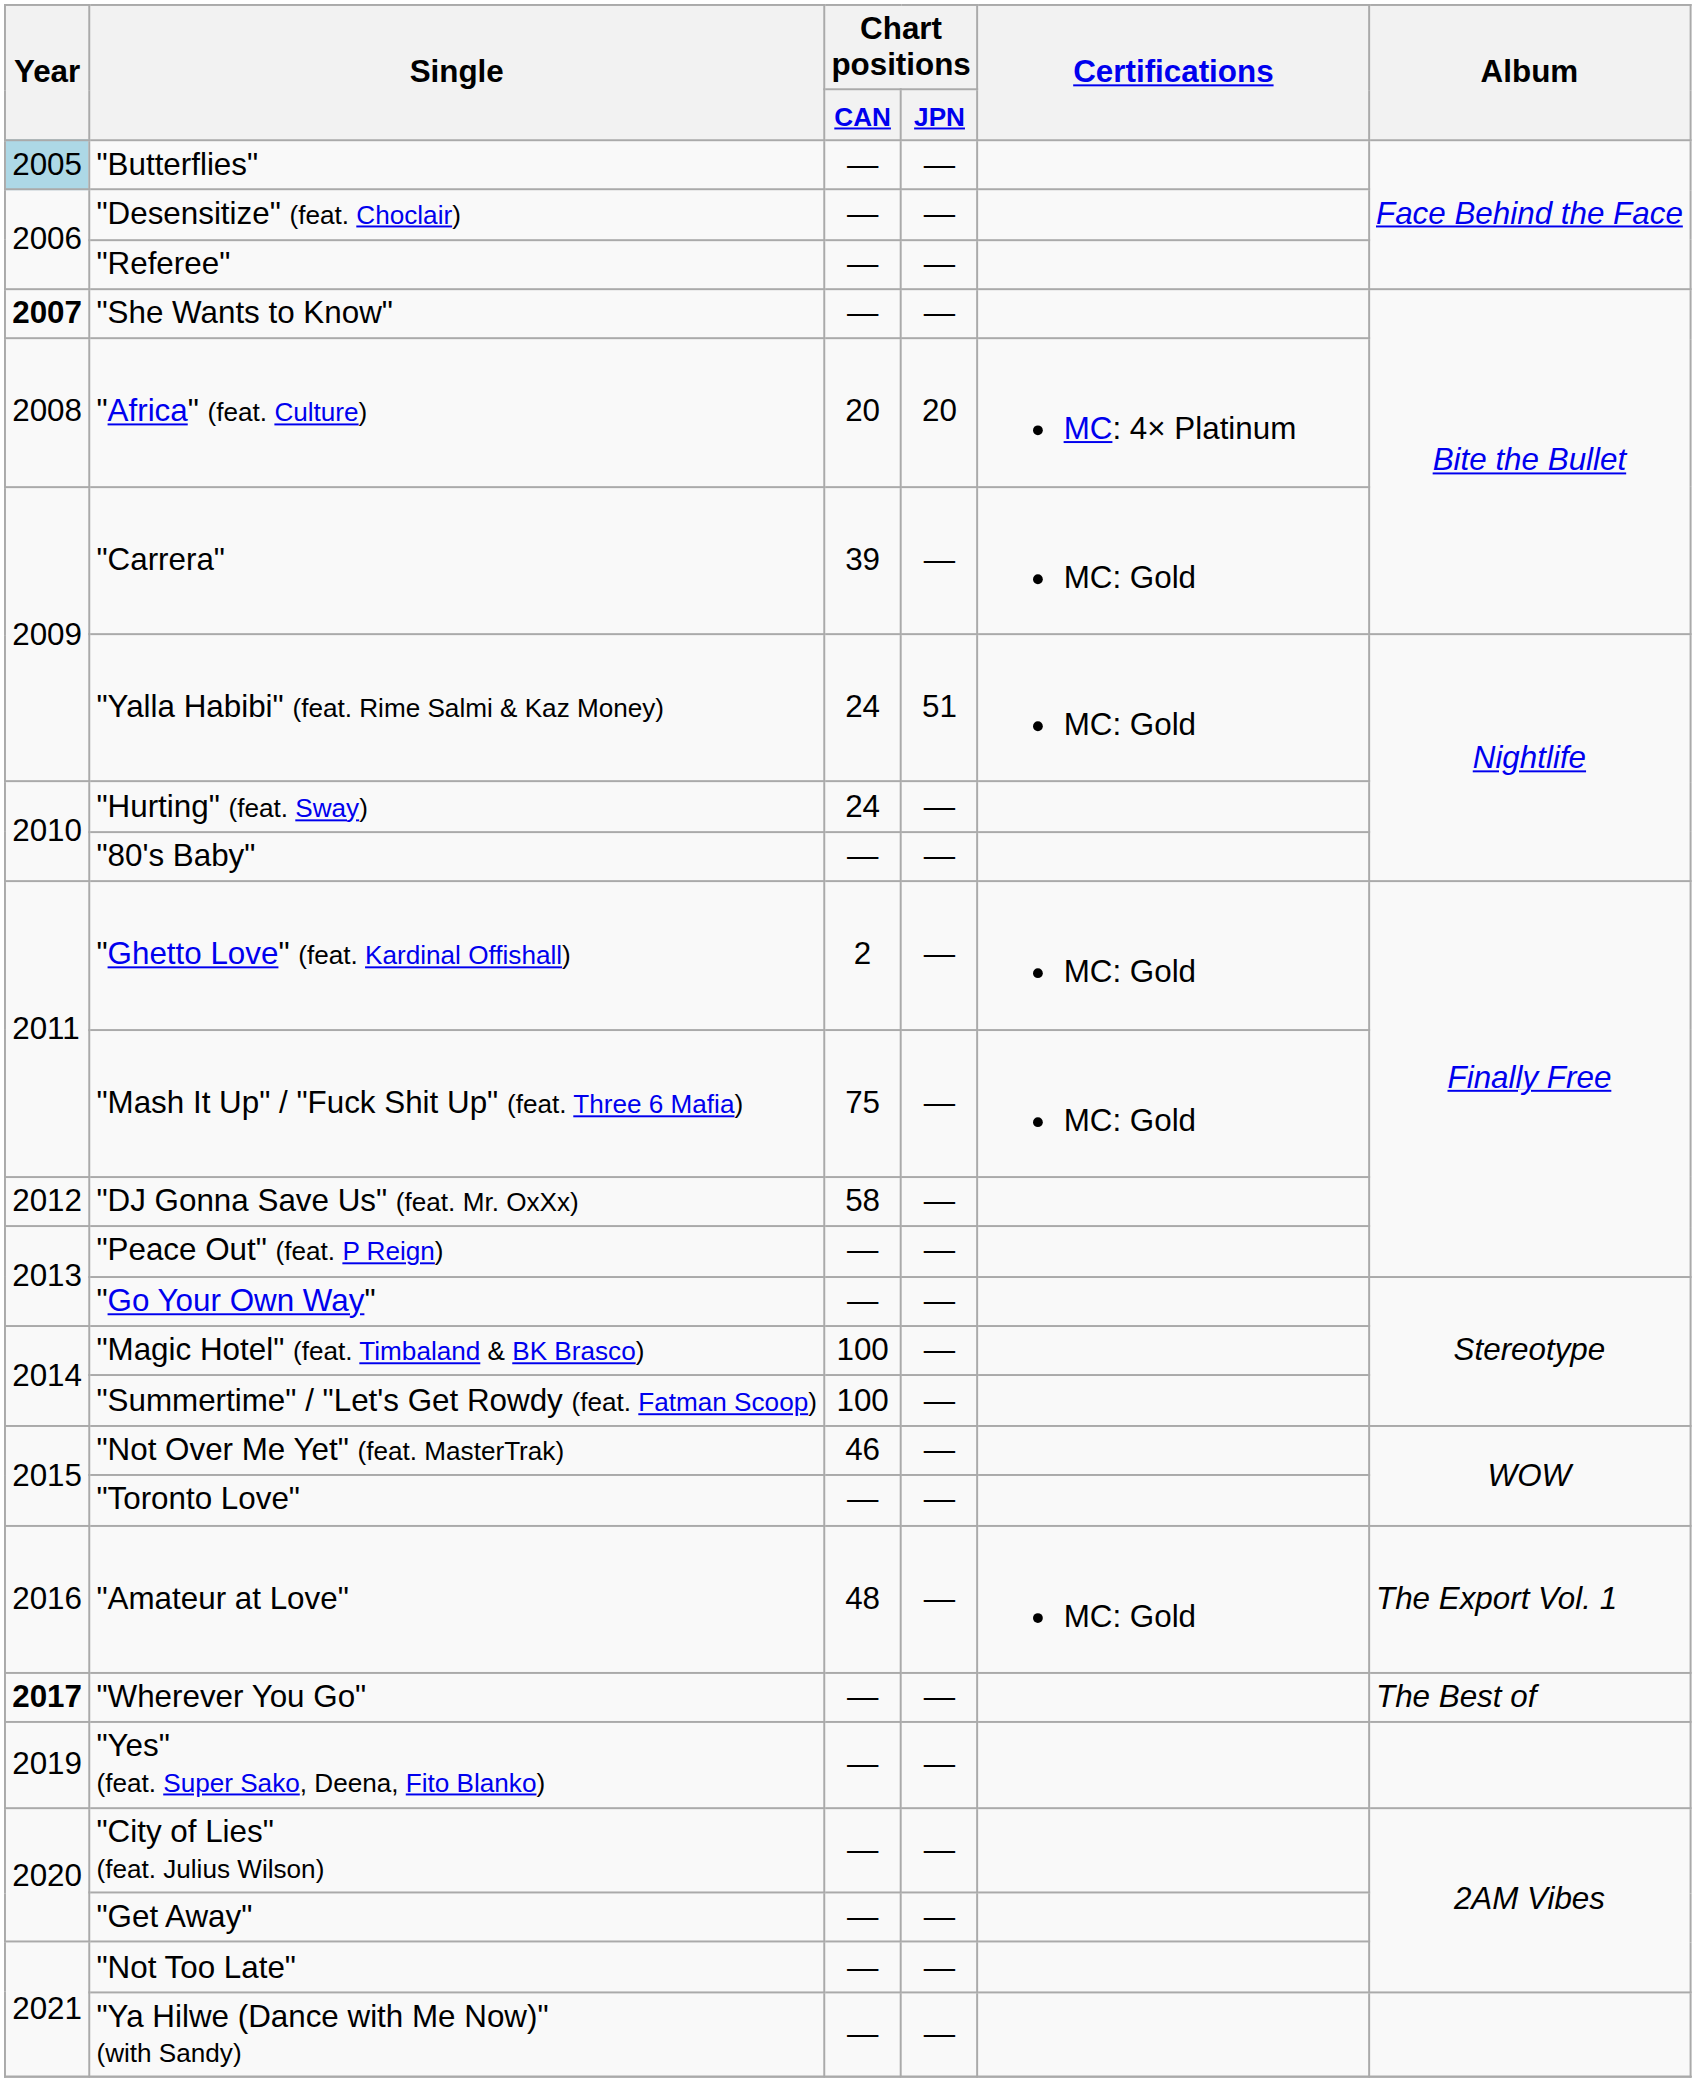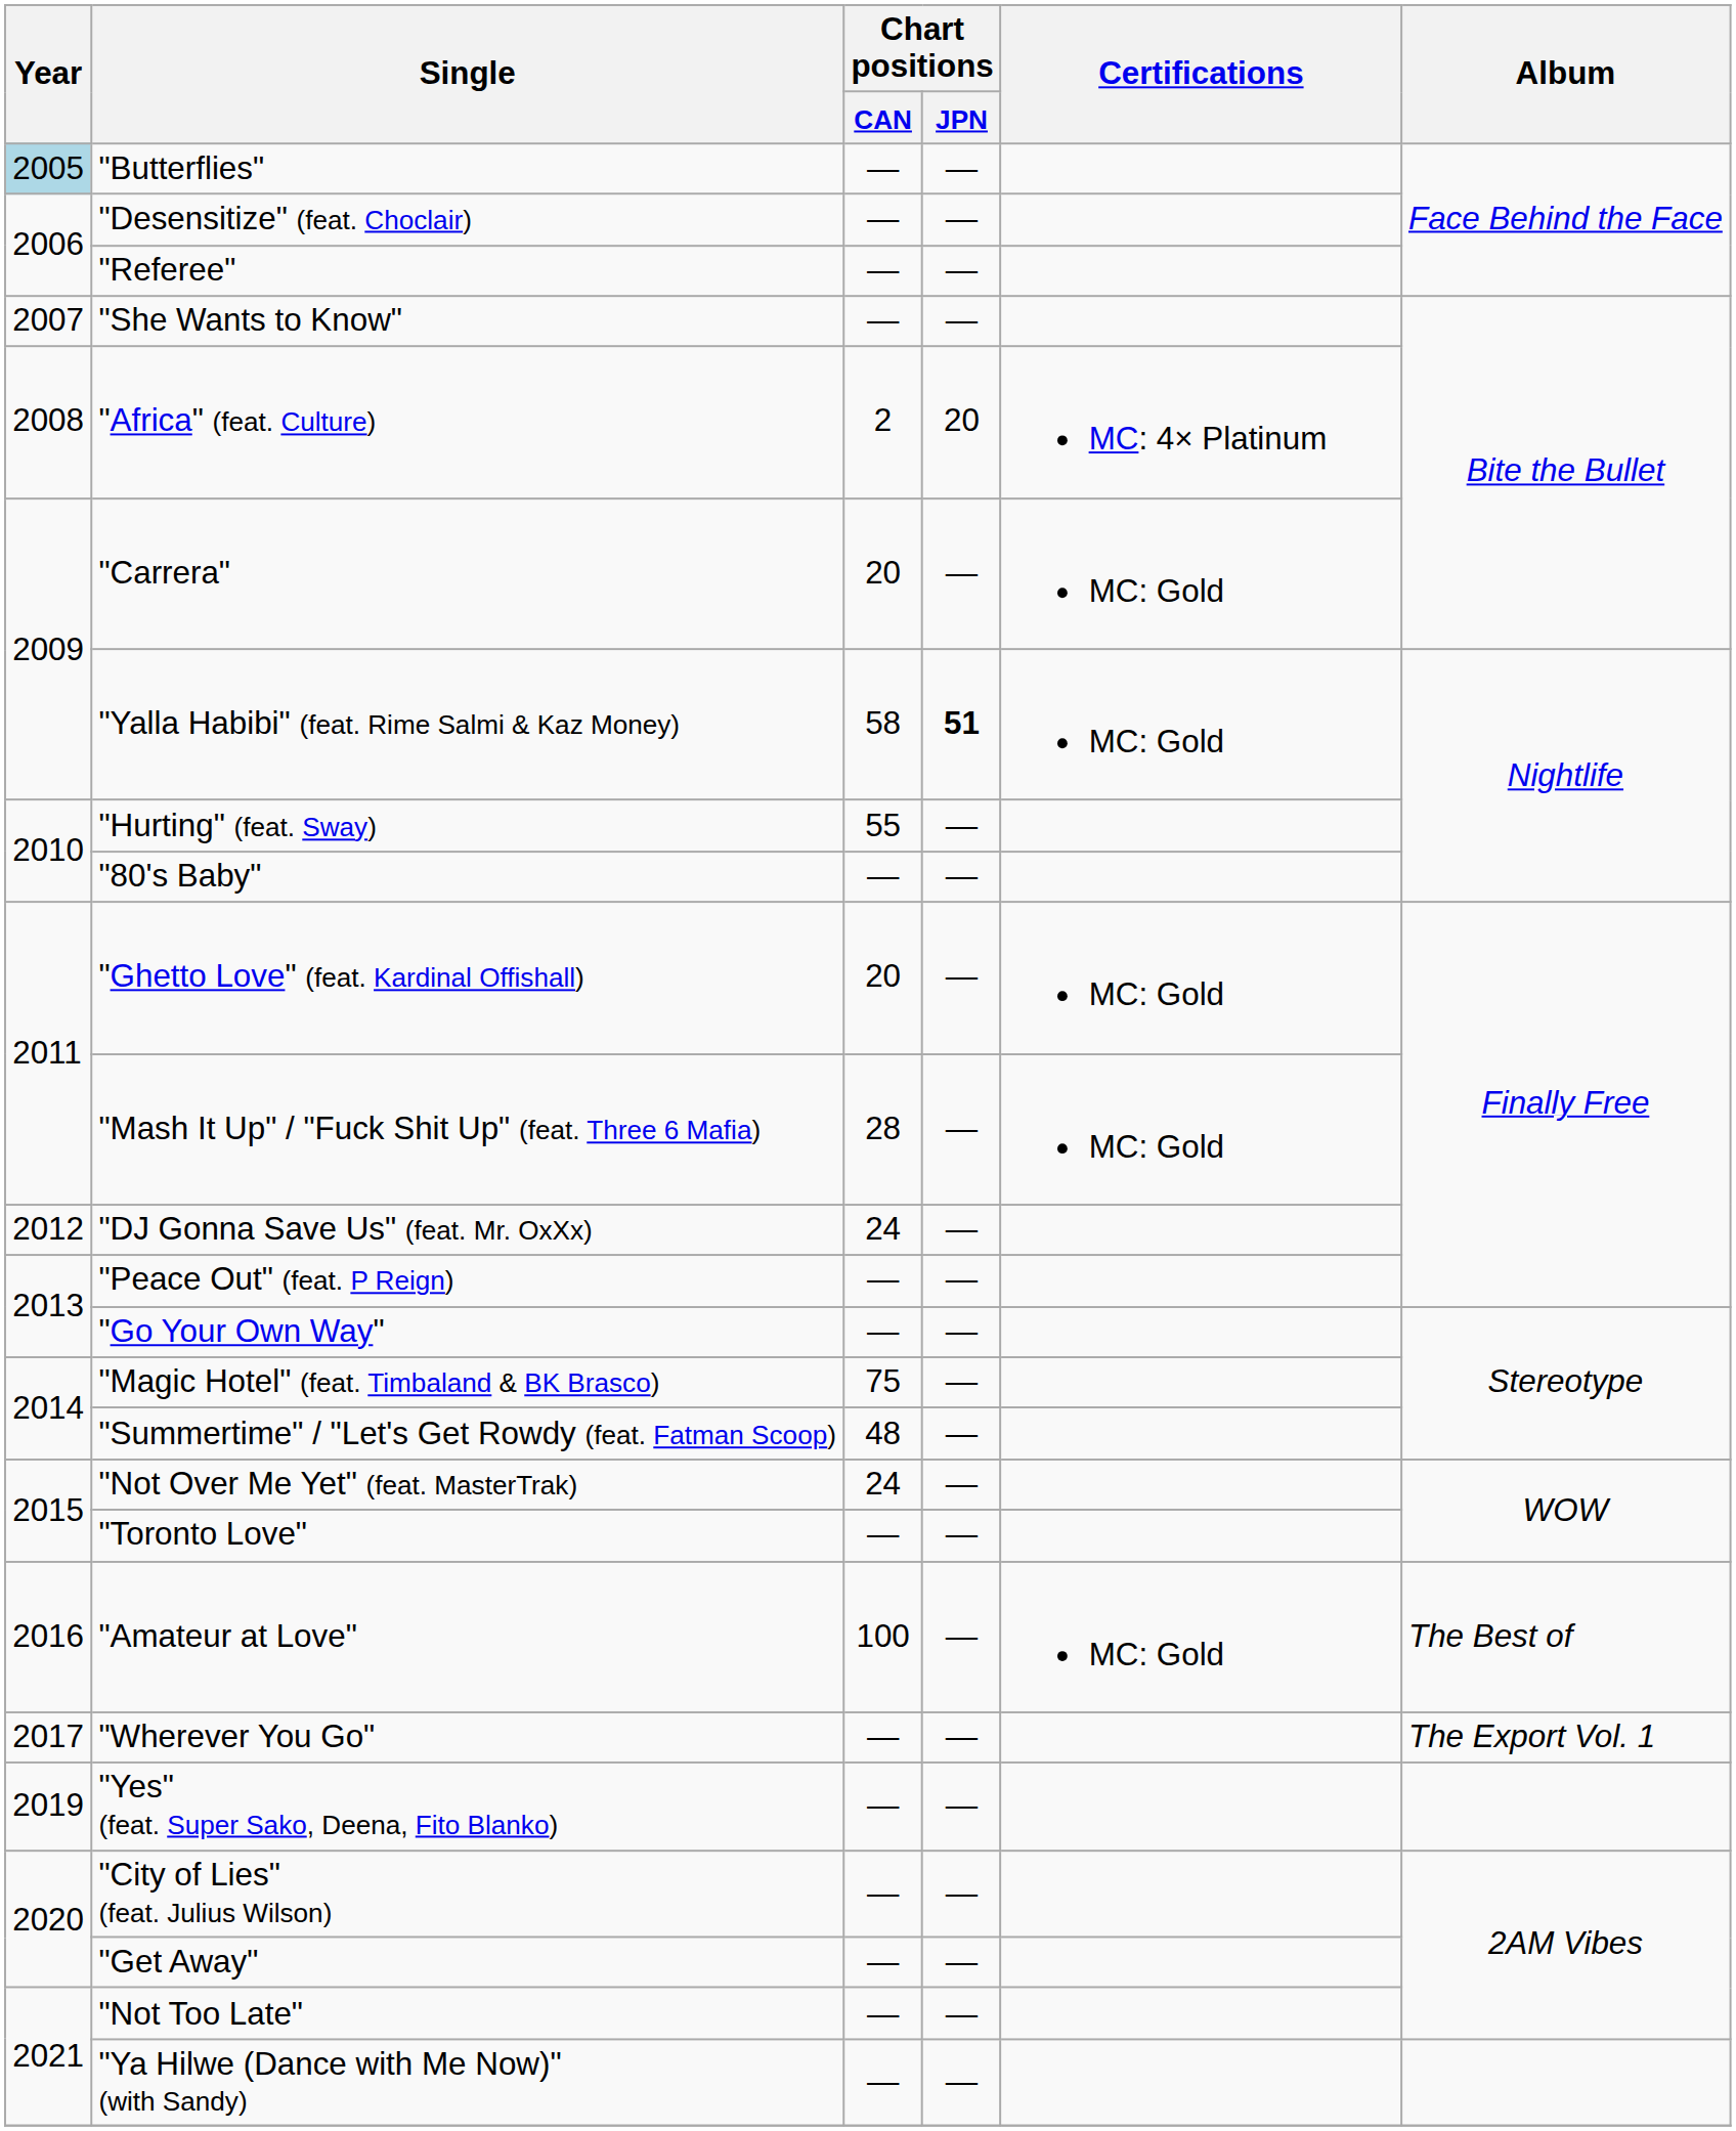"She Wants to Know" | Year: bold -> normal
"Africa" (feat. Culture) | Chart positions / CAN: 20 -> 2
"Carrera" | Chart positions / CAN: 39 -> 20
"Yalla Habibi" (feat. Rime Salmi & Kaz Money) | Chart positions / CAN: 24 -> 58
"Yalla Habibi" (feat. Rime Salmi & Kaz Money) | Chart positions / JPN: normal -> bold
"Hurting" (feat. Sway) | Chart positions / CAN: 24 -> 55
"Ghetto Love" (feat. Kardinal Offishall) | Chart positions / CAN: 2 -> 20
"Mash It Up" / "Fuck Shit Up" (feat. Three 6 Mafia) | Chart positions / CAN: 75 -> 28
"DJ Gonna Save Us" (feat. Mr. OxXx) | Chart positions / CAN: 58 -> 24
"Magic Hotel" (feat. Timbaland & BK Brasco) | Chart positions / CAN: 100 -> 75
"Summertime" / "Let's Get Rowdy (feat. Fatman Scoop) | Chart positions / CAN: 100 -> 48
"Not Over Me Yet" (feat. MasterTrak) | Chart positions / CAN: 46 -> 24
"Amateur at Love" | Chart positions / CAN: 48 -> 100
"Amateur at Love" | Album: The Export Vol. 1 -> The Best of
"Wherever You Go" | Year: bold -> normal
"Wherever You Go" | Album: The Best of -> The Export Vol. 1
